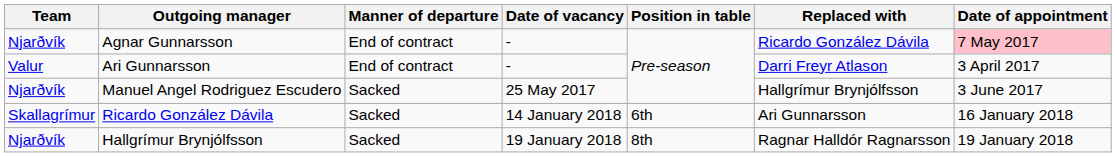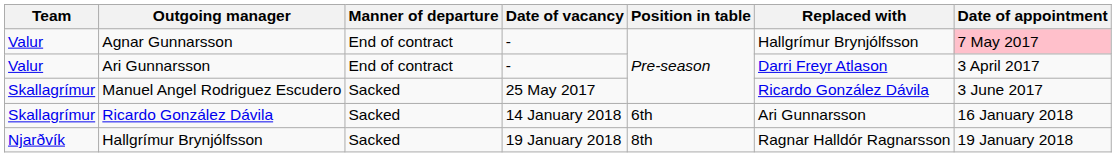Agnar Gunnarsson | Team: Njarðvík -> Valur
Agnar Gunnarsson | Replaced with: Ricardo González Dávila -> Hallgrímur Brynjólfsson
Manuel Angel Rodriguez Escudero | Team: Njarðvík -> Skallagrímur
Manuel Angel Rodriguez Escudero | Replaced with: Hallgrímur Brynjólfsson -> Ricardo González Dávila
